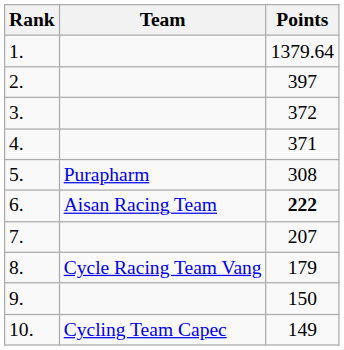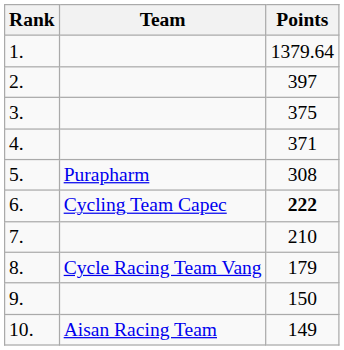3. | Points: 372 -> 375
6. | Team: Aisan Racing Team -> Cycling Team Capec
7. | Points: 207 -> 210
10. | Team: Cycling Team Capec -> Aisan Racing Team
